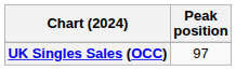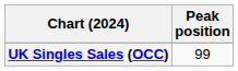UK Singles Sales (OCC) | Peak position: 97 -> 99
